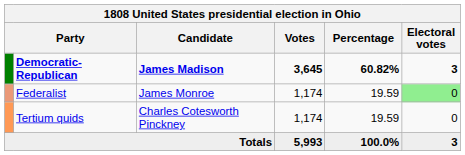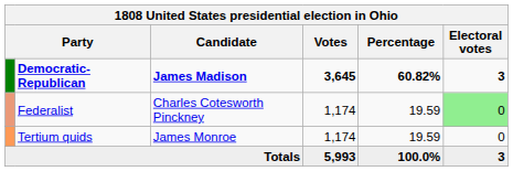Federalist | Candidate: James Monroe -> Charles Cotesworth Pinckney
Tertium quids | Candidate: Charles Cotesworth Pinckney -> James Monroe
